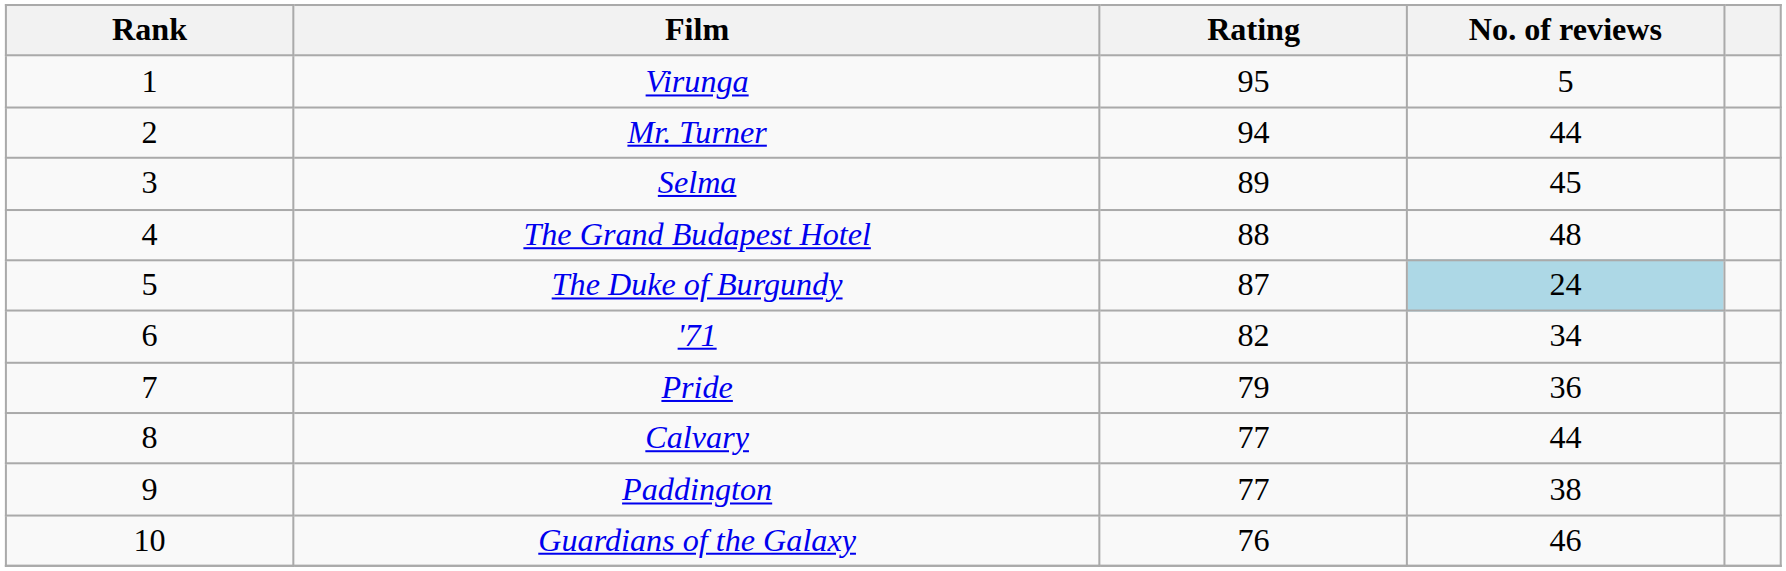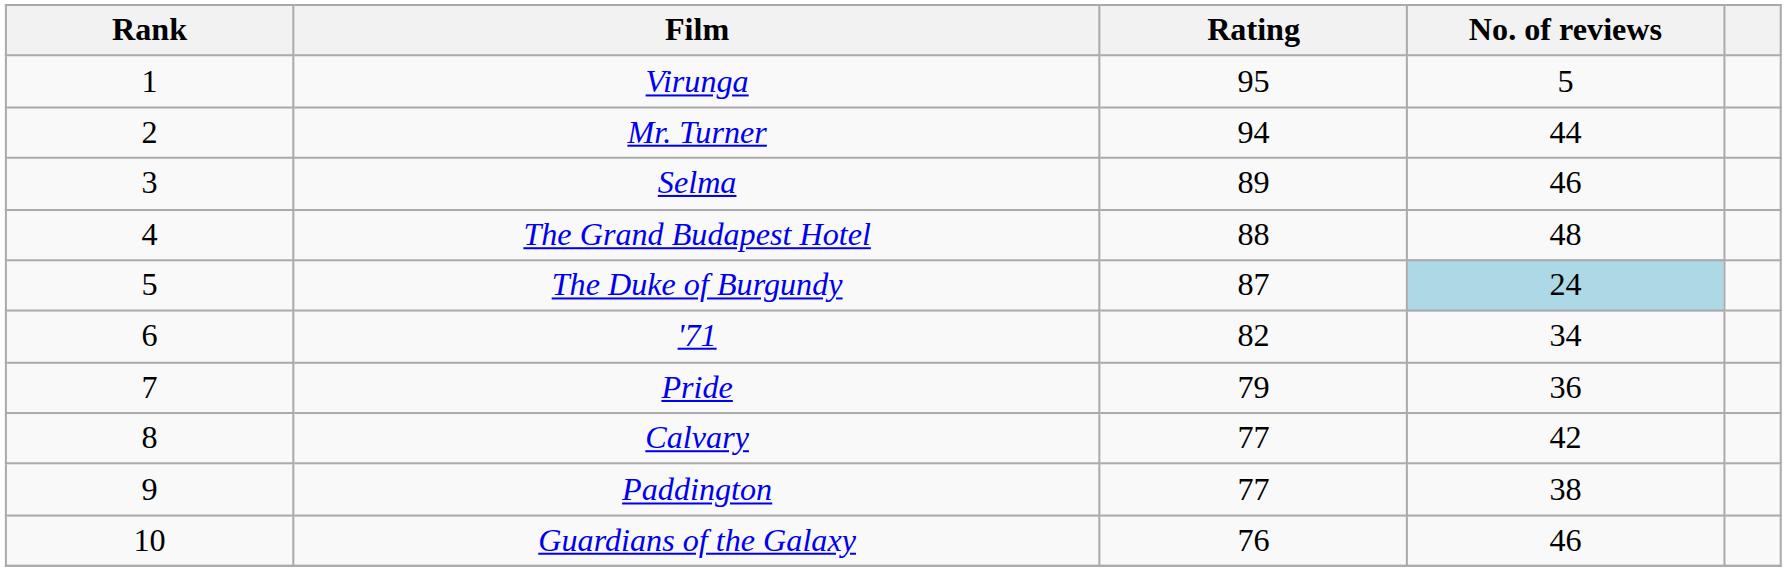Selma | No. of reviews: 45 -> 46
Calvary | No. of reviews: 44 -> 42
